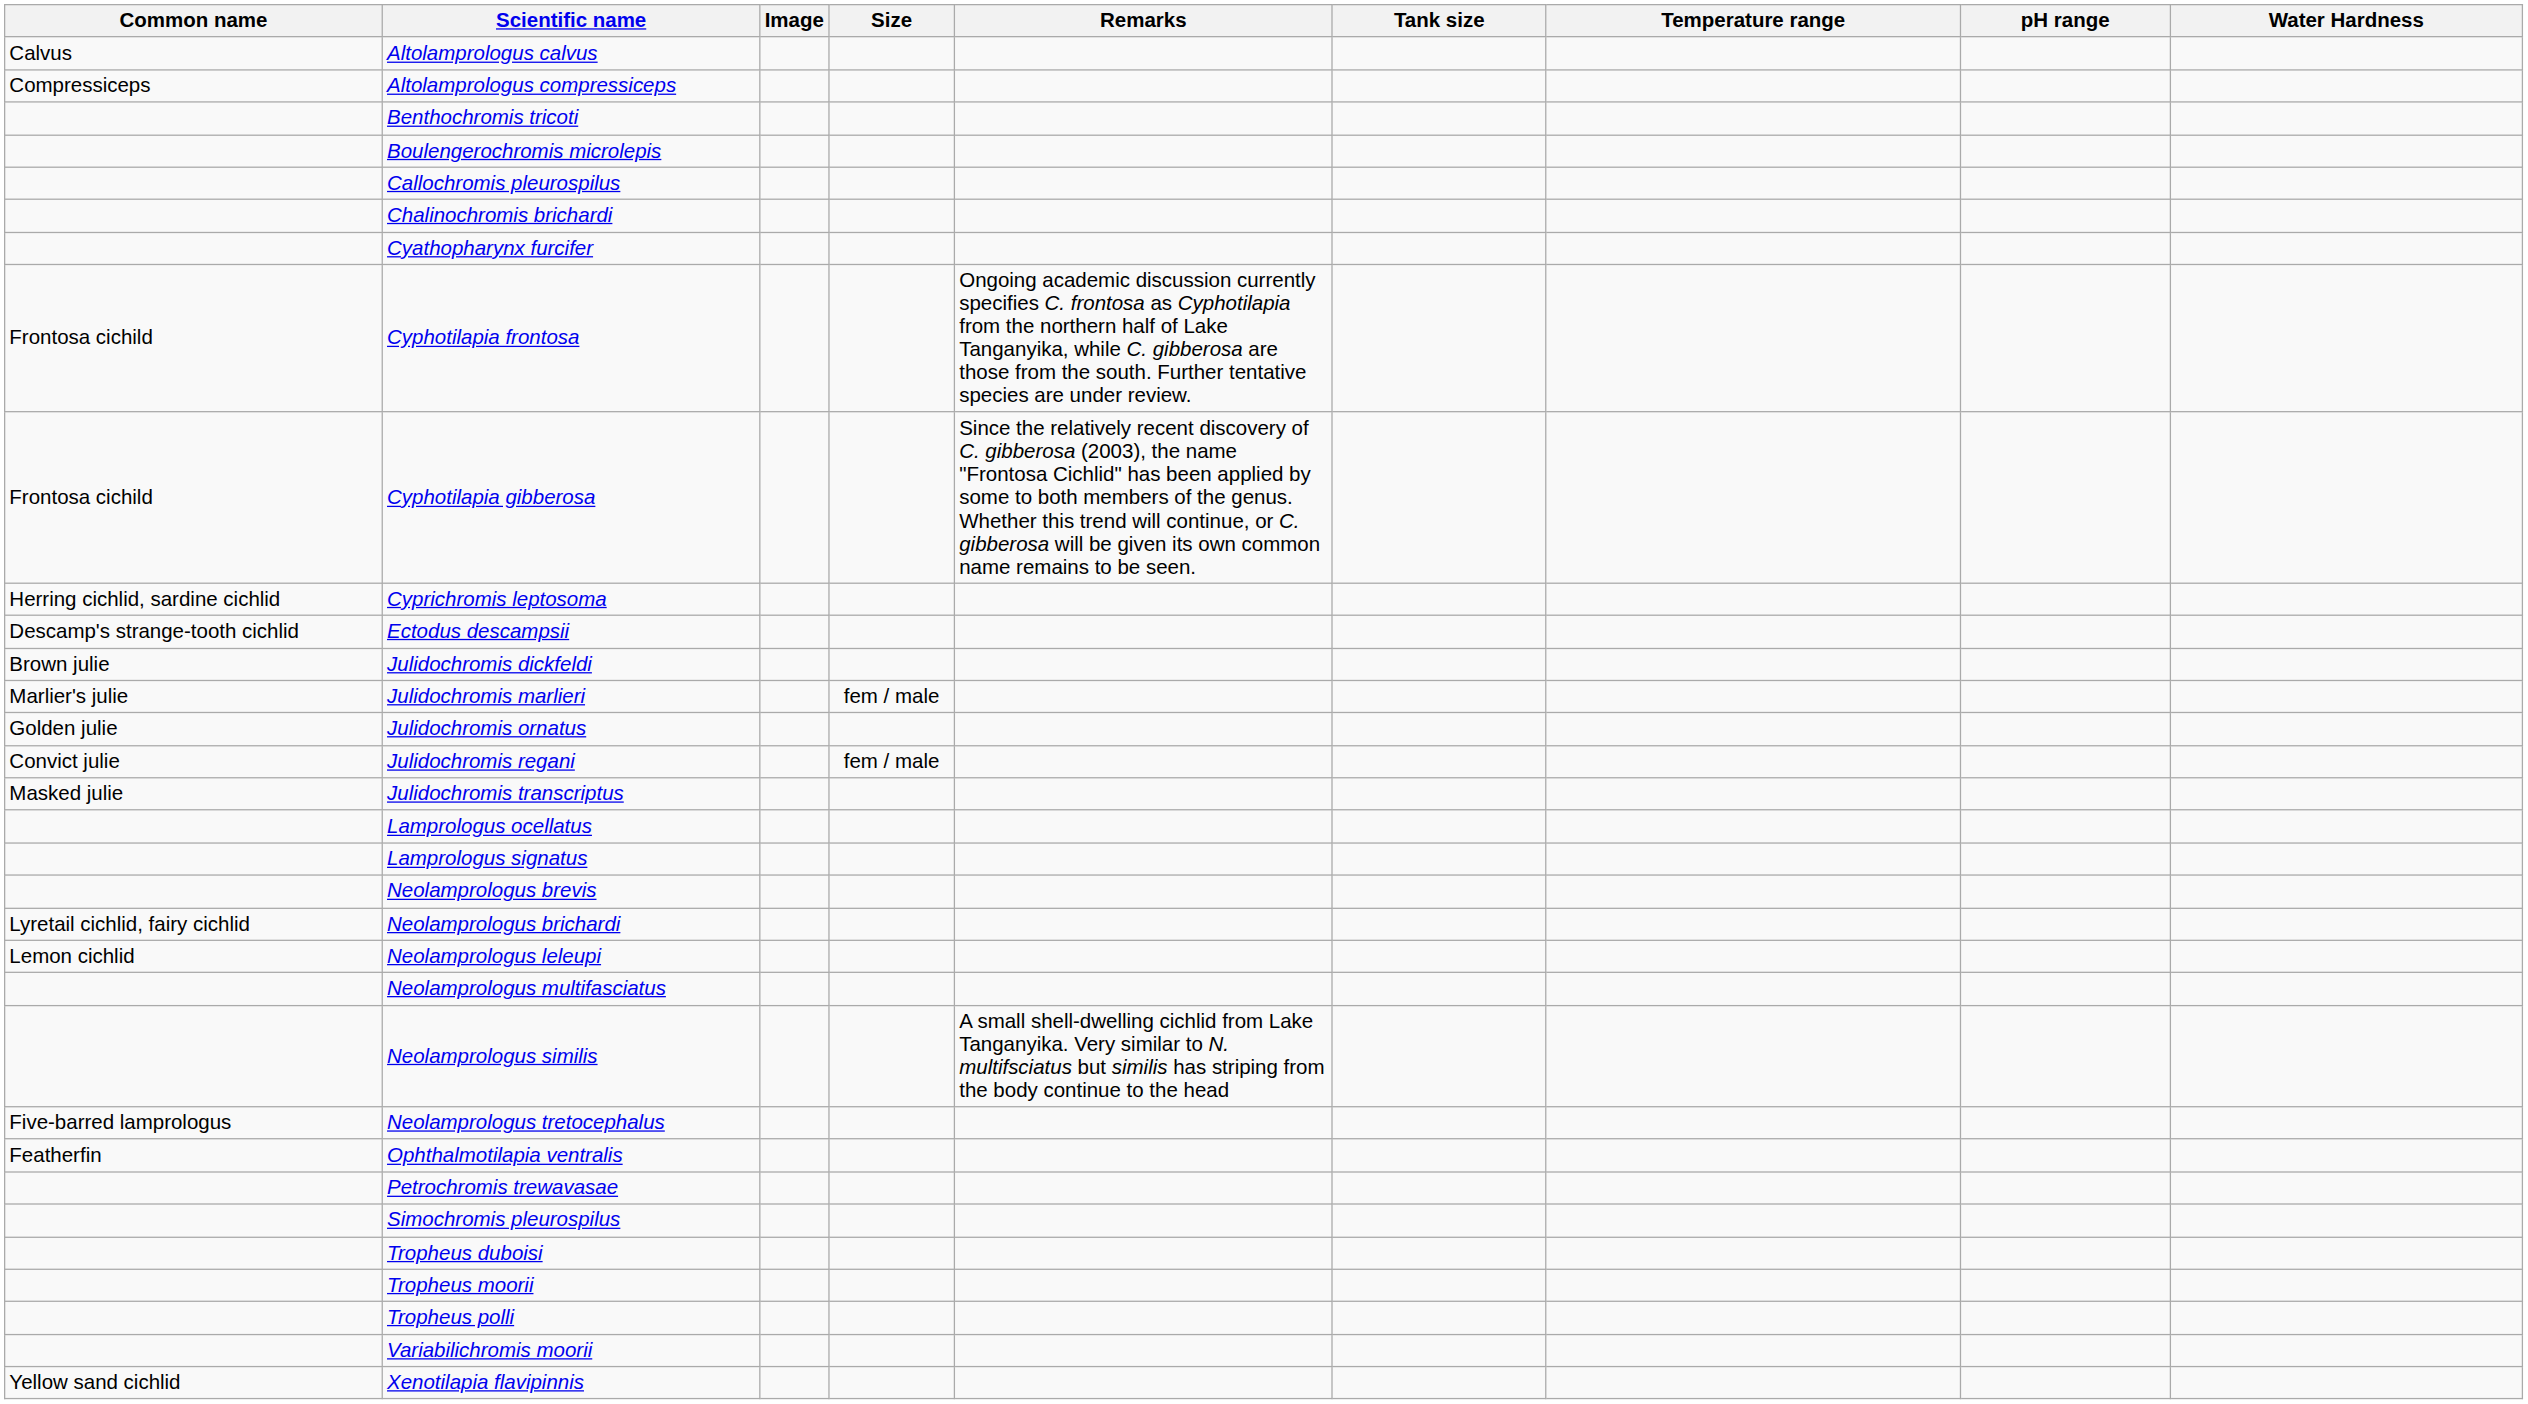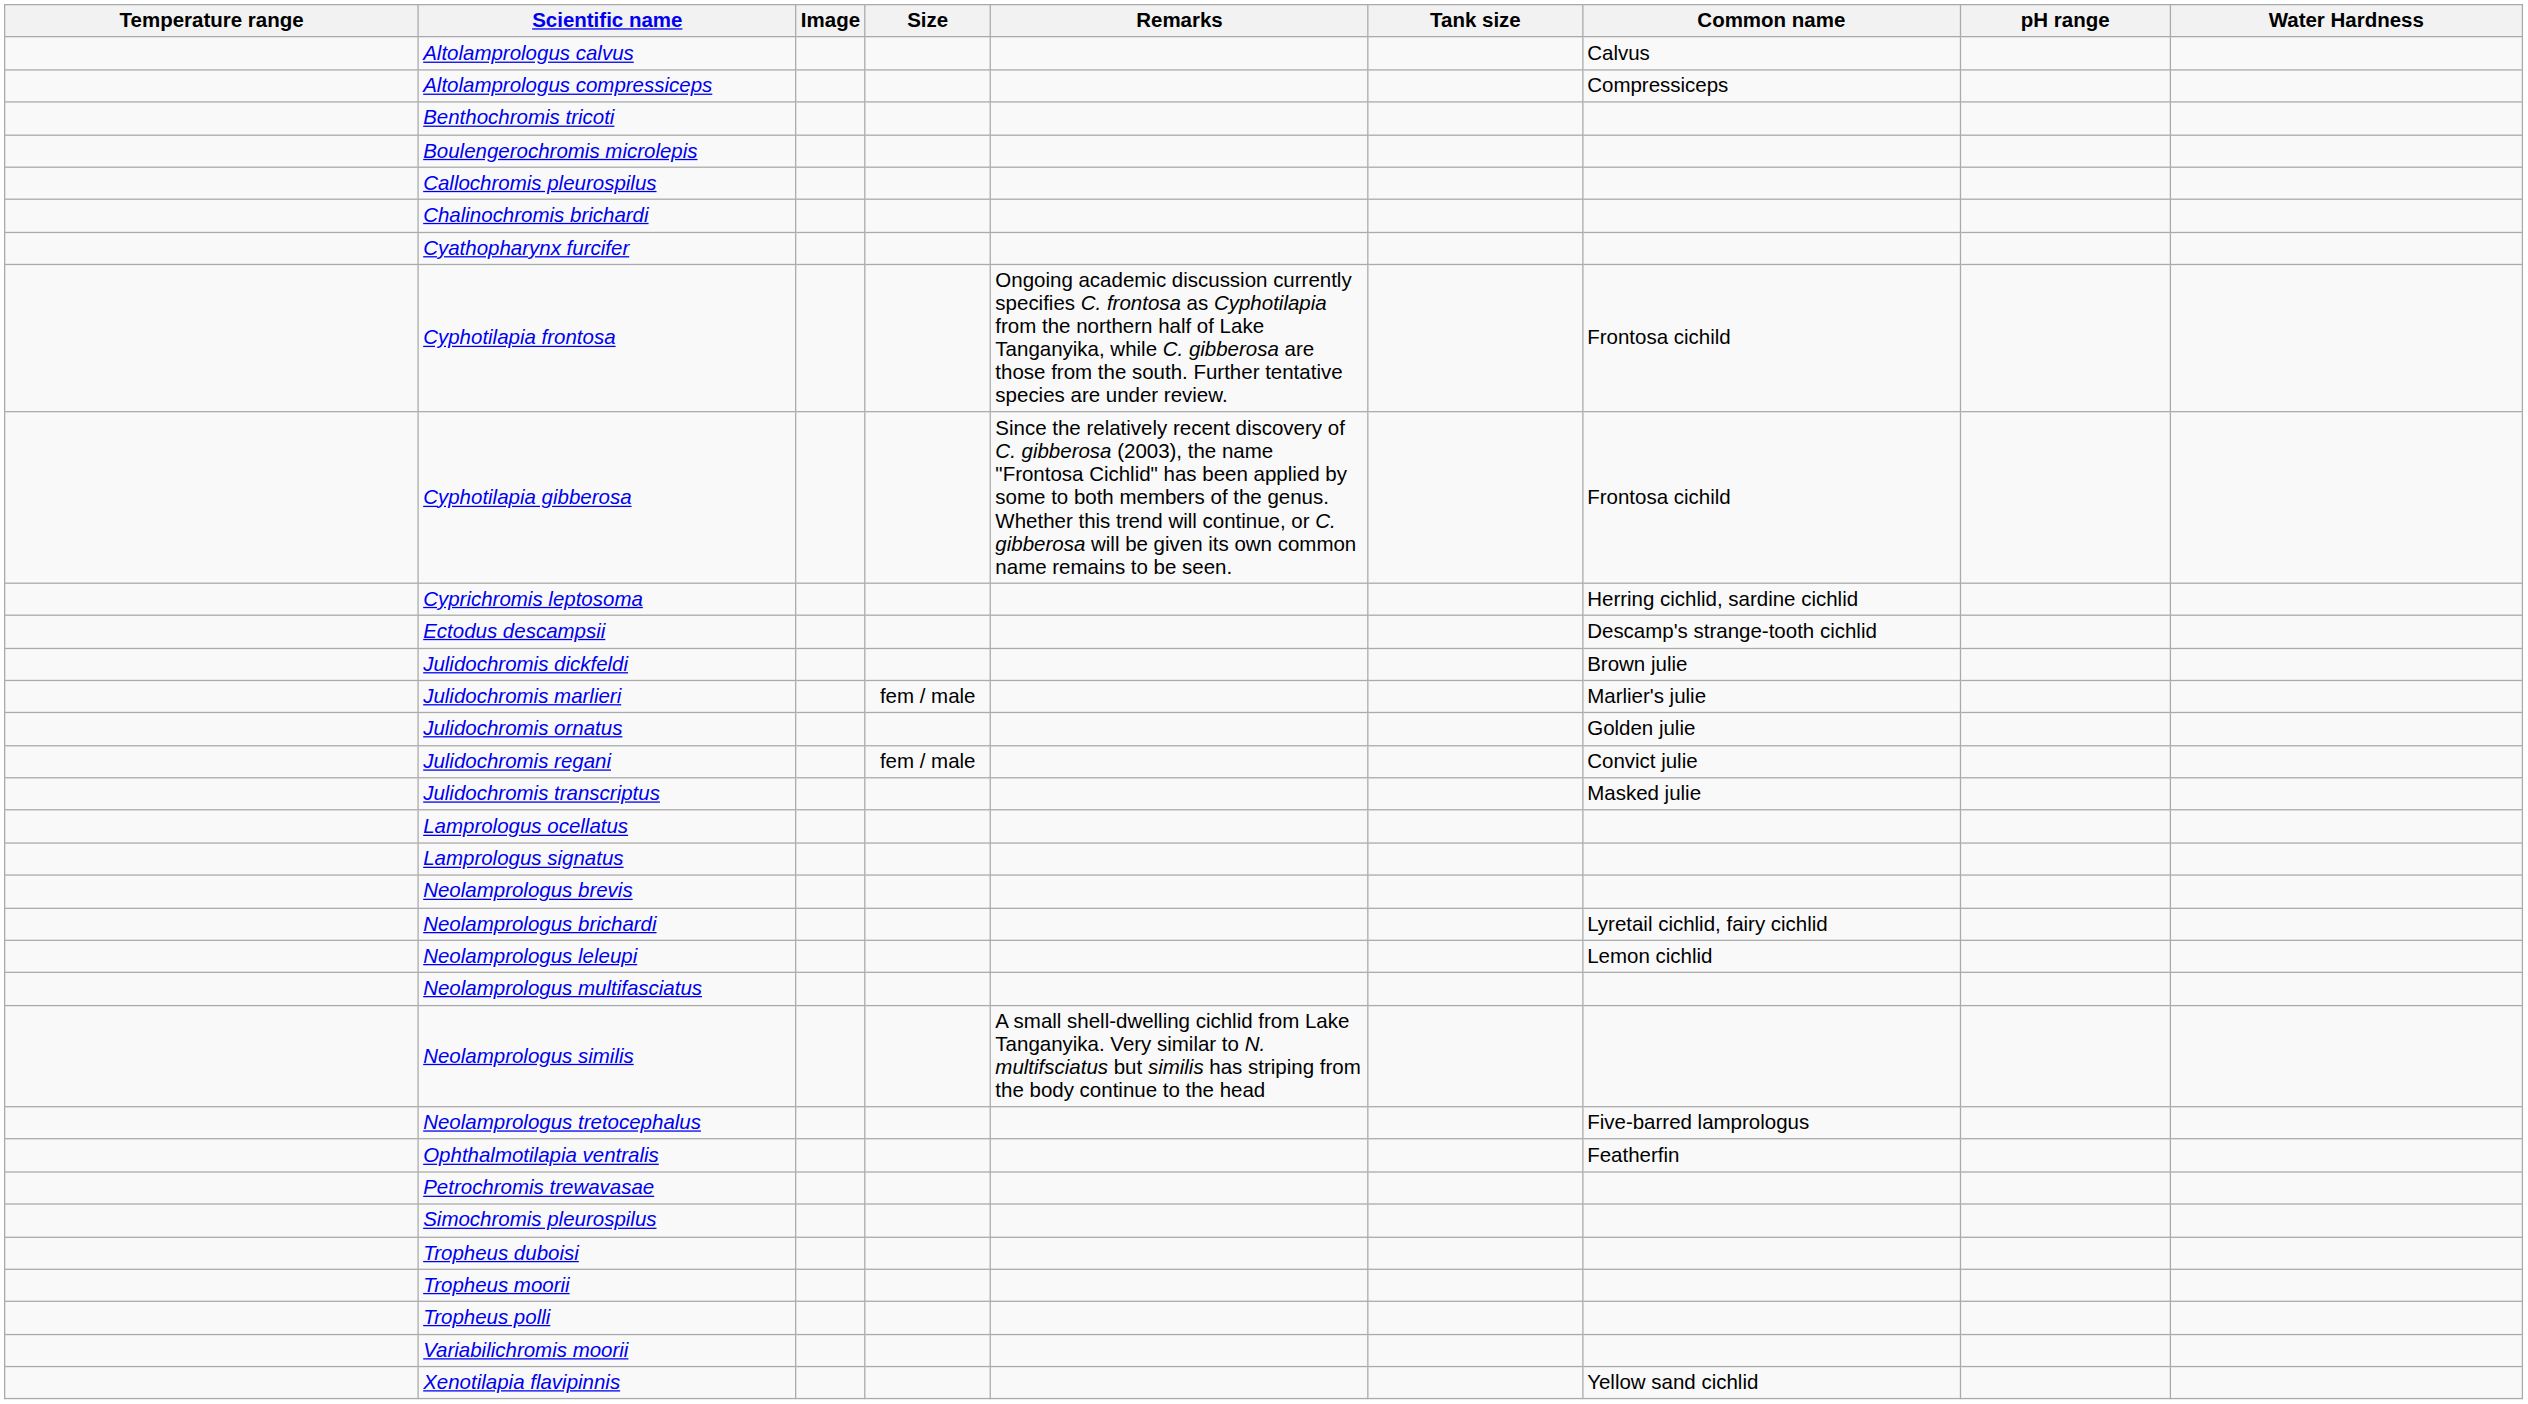columns swapped: Common name <-> Temperature range
